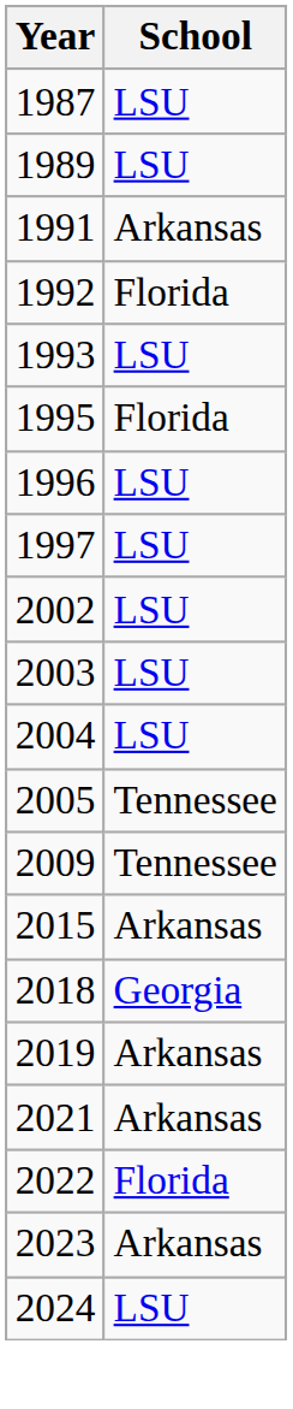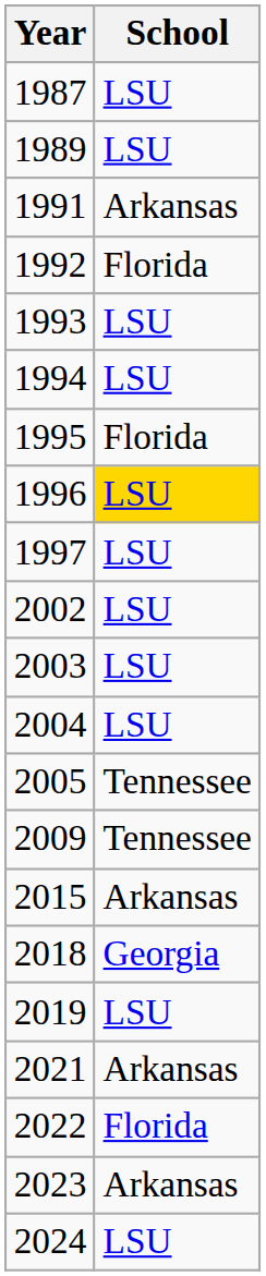+ row: 1994 | LSU
1996 | School: no background -> gold background
2019 | School: Arkansas -> LSU
